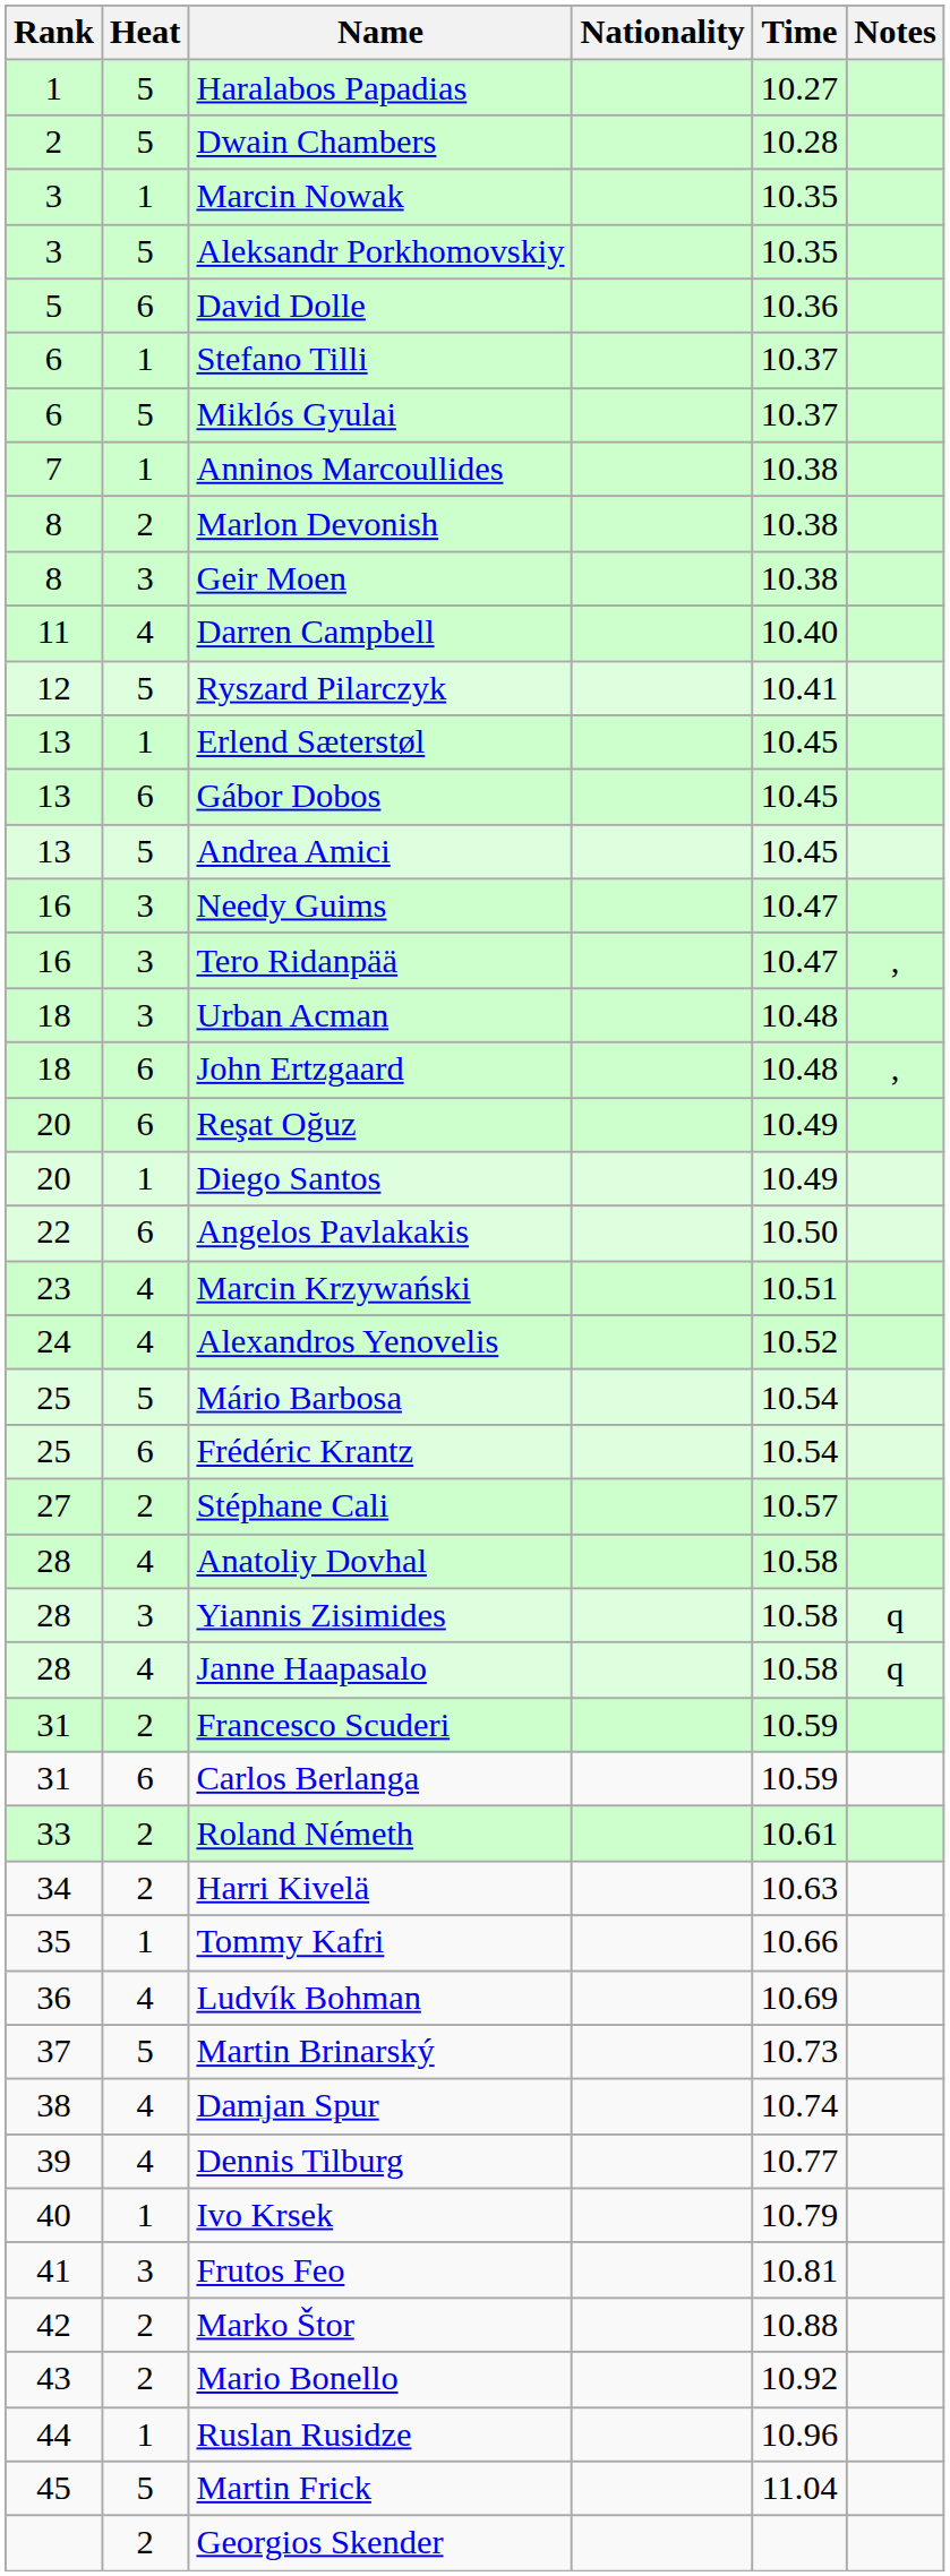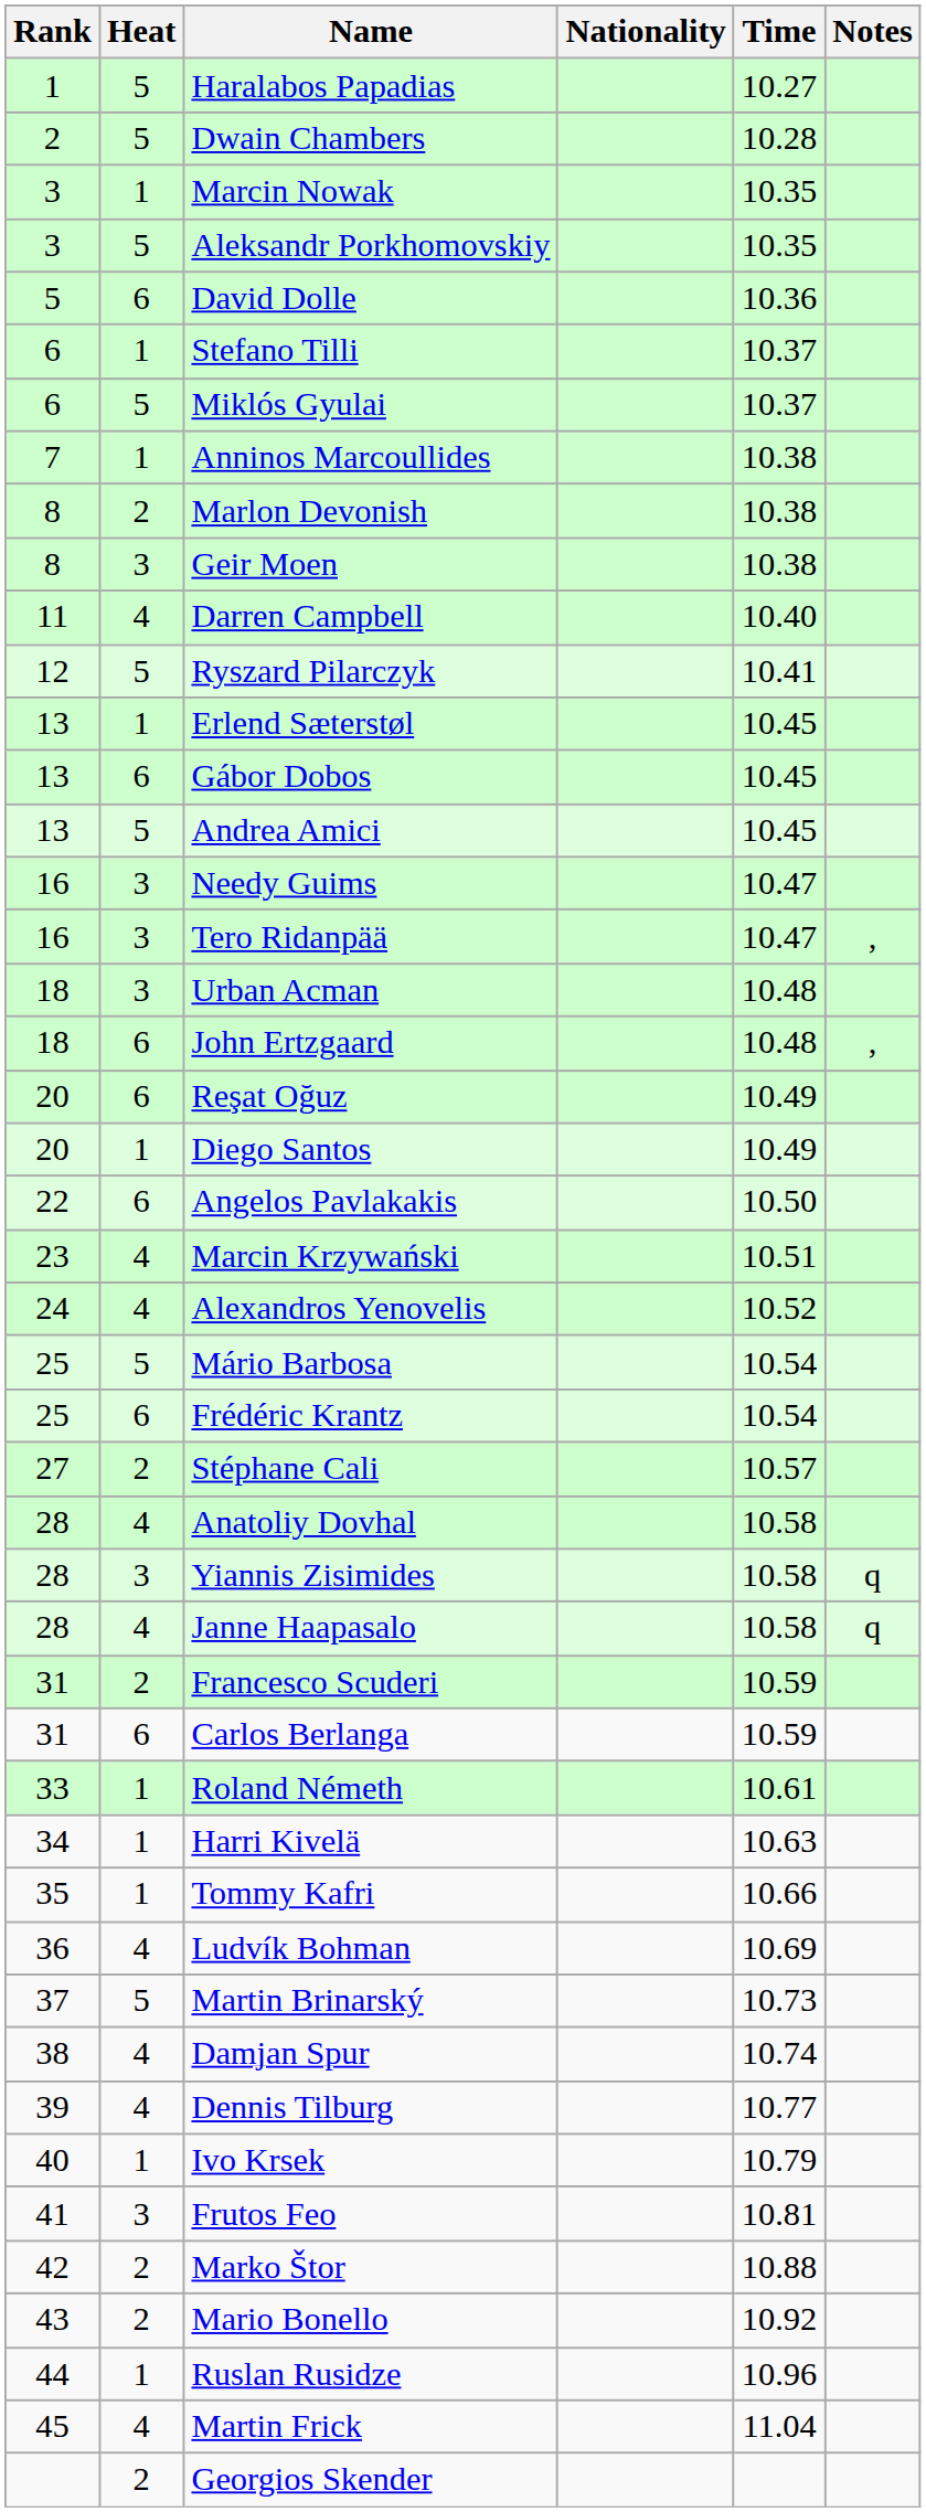Roland Németh | Heat: 2 -> 1
Harri Kivelä | Heat: 2 -> 1
Martin Frick | Heat: 5 -> 4
